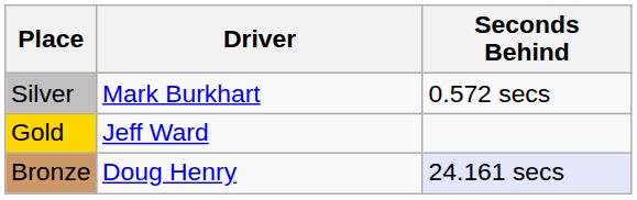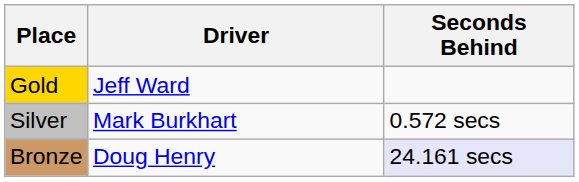rows swapped: Gold <-> Silver
